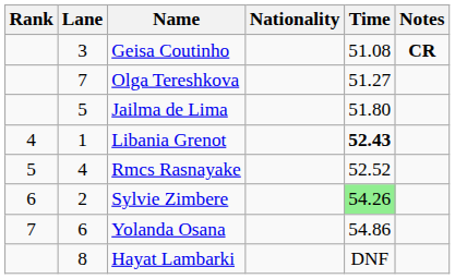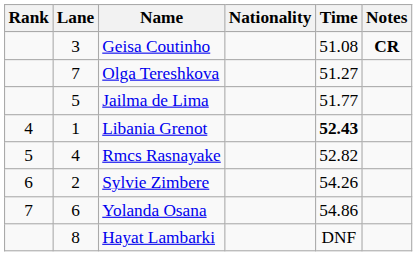Jailma de Lima | Time: 51.80 -> 51.77
Rmcs Rasnayake | Time: 52.52 -> 52.82
Sylvie Zimbere | Time: lightgreen background -> no background
